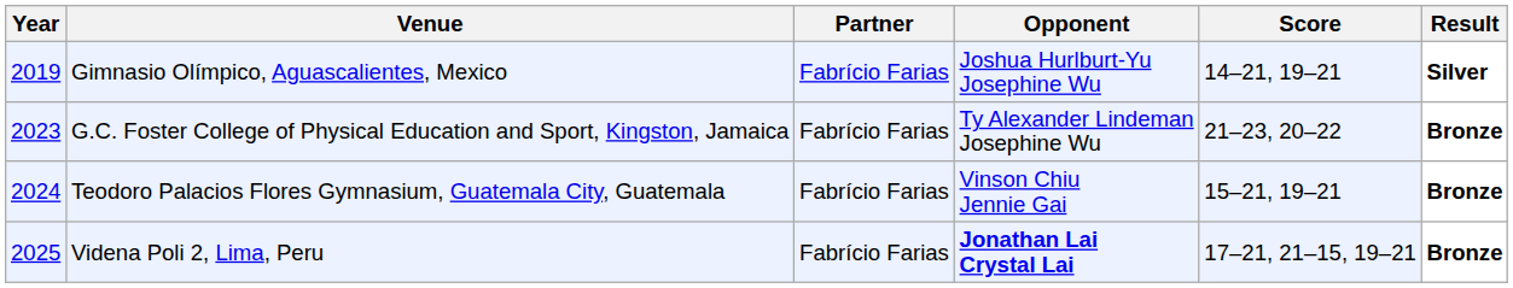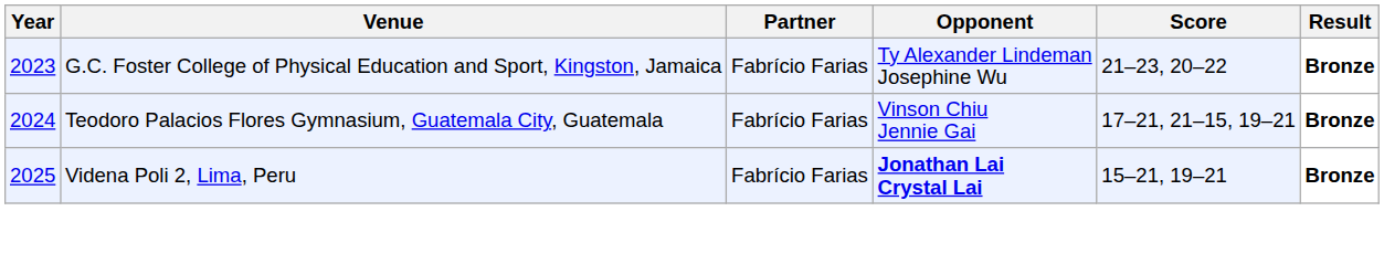- row: 2019 | Gimnasio Olímpico, Aguascalientes, Mexico | Fabrício Farias | Joshua Hurlburt-Yu Josephine Wu | 14–21, 19–21 | Silver
Teodoro Palacios Flores Gymnasium, Guatemala City, Guatemala | Score: 15–21, 19–21 -> 17–21, 21–15, 19–21
Videna Poli 2, Lima, Peru | Score: 17–21, 21–15, 19–21 -> 15–21, 19–21
